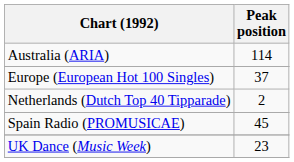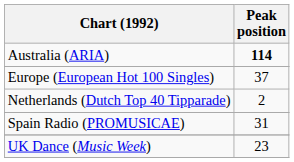Australia (ARIA) | Peak position: normal -> bold
Spain Radio (PROMUSICAE) | Peak position: 45 -> 31
